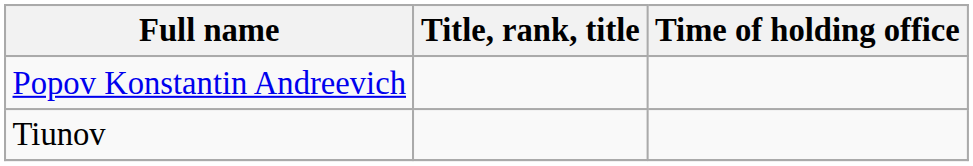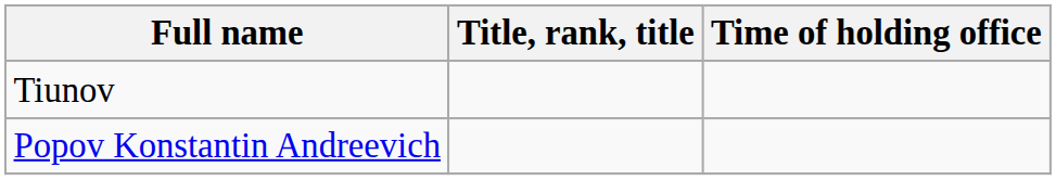rows swapped: Popov Konstantin Andreevich <-> Tiunov
